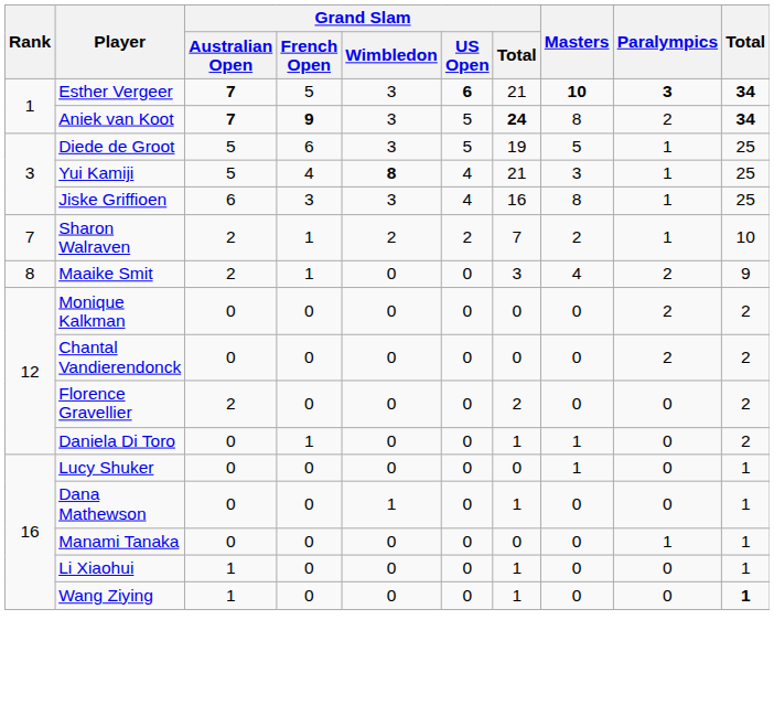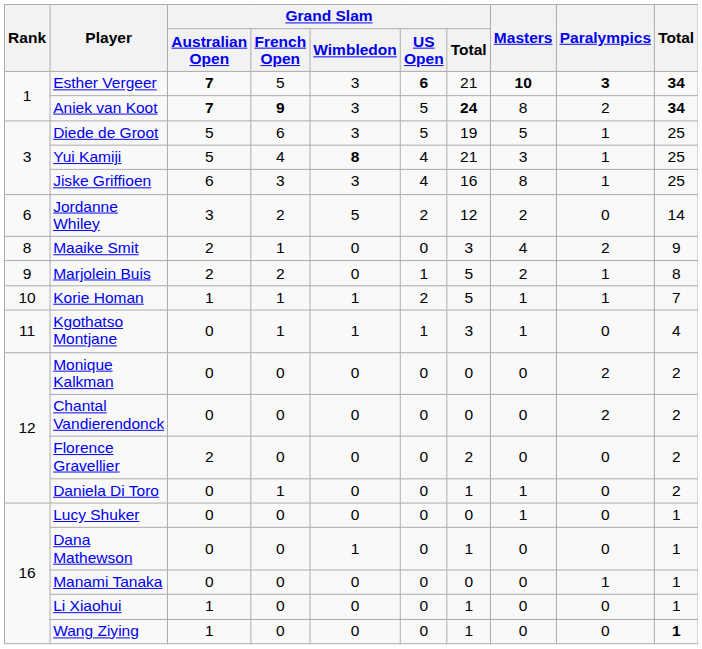+ row: 6 | Jordanne Whiley | 3 | 2 | 5 | 2 | 12 | 2 | 0 | 14
- row: 7 | Sharon Walraven | 2 | 1 | 2 | 2 | 7 | 2 | 1 | 10
+ row: 9 | Marjolein Buis | 2 | 2 | 0 | 1 | 5 | 2 | 1 | 8
+ row: 10 | Korie Homan | 1 | 1 | 1 | 2 | 5 | 1 | 1 | 7
+ row: 11 | Kgothatso Montjane | 0 | 1 | 1 | 1 | 3 | 1 | 0 | 4
